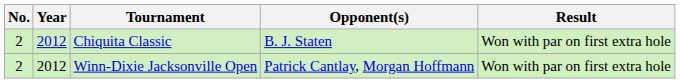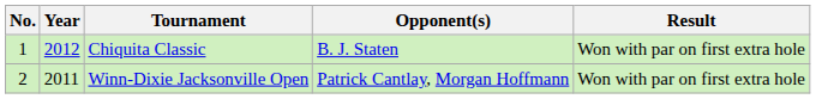Chiquita Classic | No.: 2 -> 1
Winn-Dixie Jacksonville Open | Year: 2012 -> 2011
